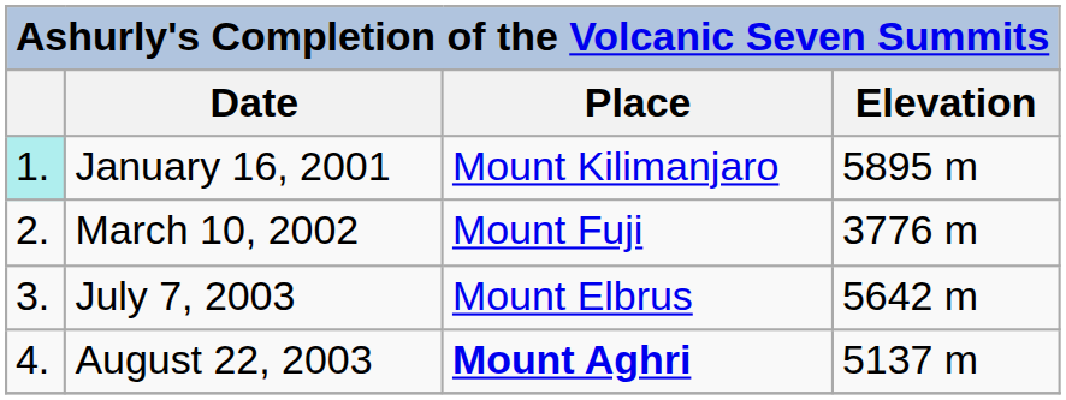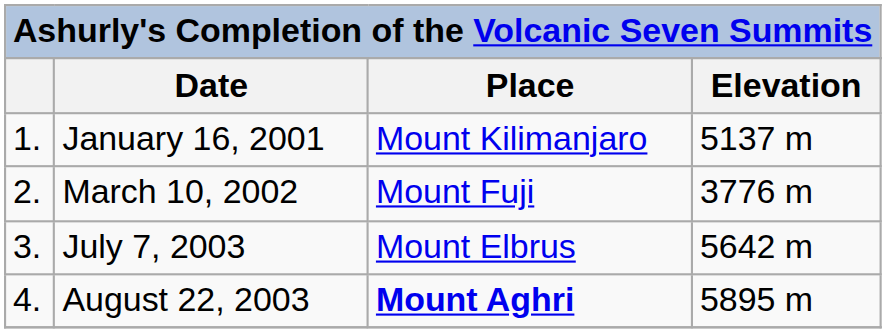January 16, 2001 | column 1: paleturquoise background -> no background
January 16, 2001 | Elevation: 5895 m -> 5137 m
August 22, 2003 | Elevation: 5137 m -> 5895 m
